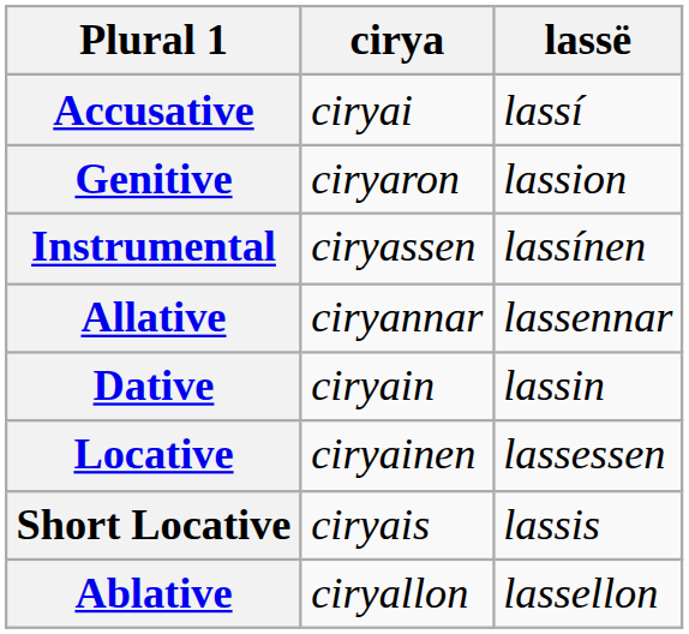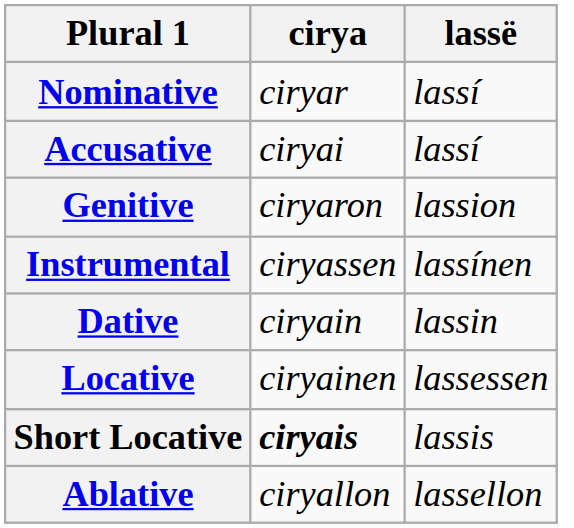+ row: Nominative | ciryar | lassí
- row: Allative | ciryannar | lassennar
Short Locative | cirya: normal -> bold
